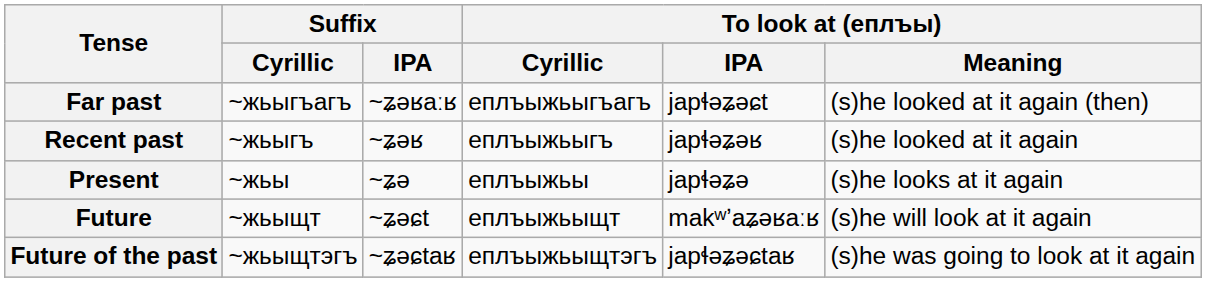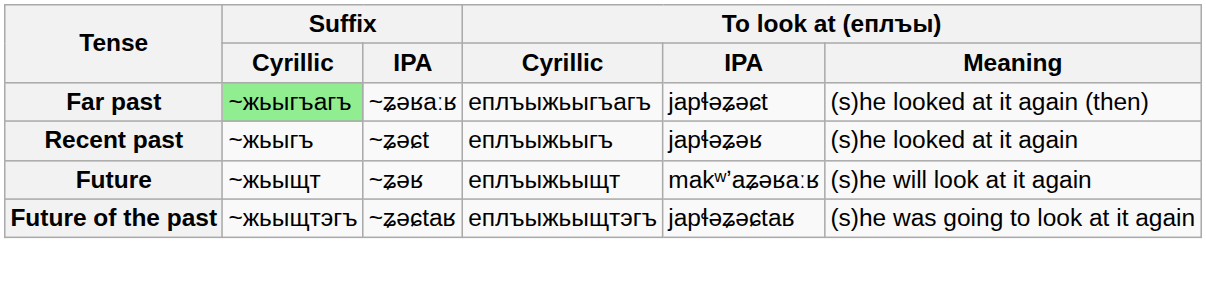Far past | Suffix / Cyrillic: no background -> lightgreen background
Recent past | Suffix / IPA: ~ʑəʁ -> ~ʑəɕt
- row: Present | ~жьы | ~ʑə | еплъыжьы | japɬəʑə | (s)he looks at it again
Future | Suffix / IPA: ~ʑəɕt -> ~ʑəʁ
